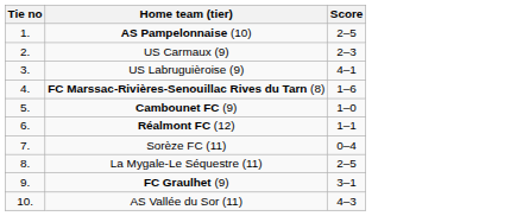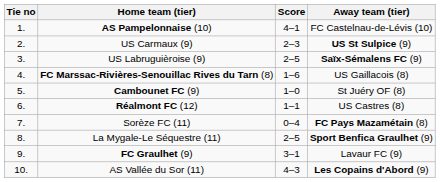+ column: Away team (tier) | FC Castelnau-de-Lévis (10) | US St Sulpice (9) | Saïx-Sémalens FC (9) | US Gaillacois (8) | St Juéry OF (8) | US Castres (8) | FC Pays Mazamétain (8) | Sport Benfica Graulhet (9) | Lavaur FC (9) | Les Copains d'Abord (9)
AS Pampelonnaise (10) | Score: 2–5 -> 4–1
US Labruguièroise (9) | Score: 4–1 -> 2–5
